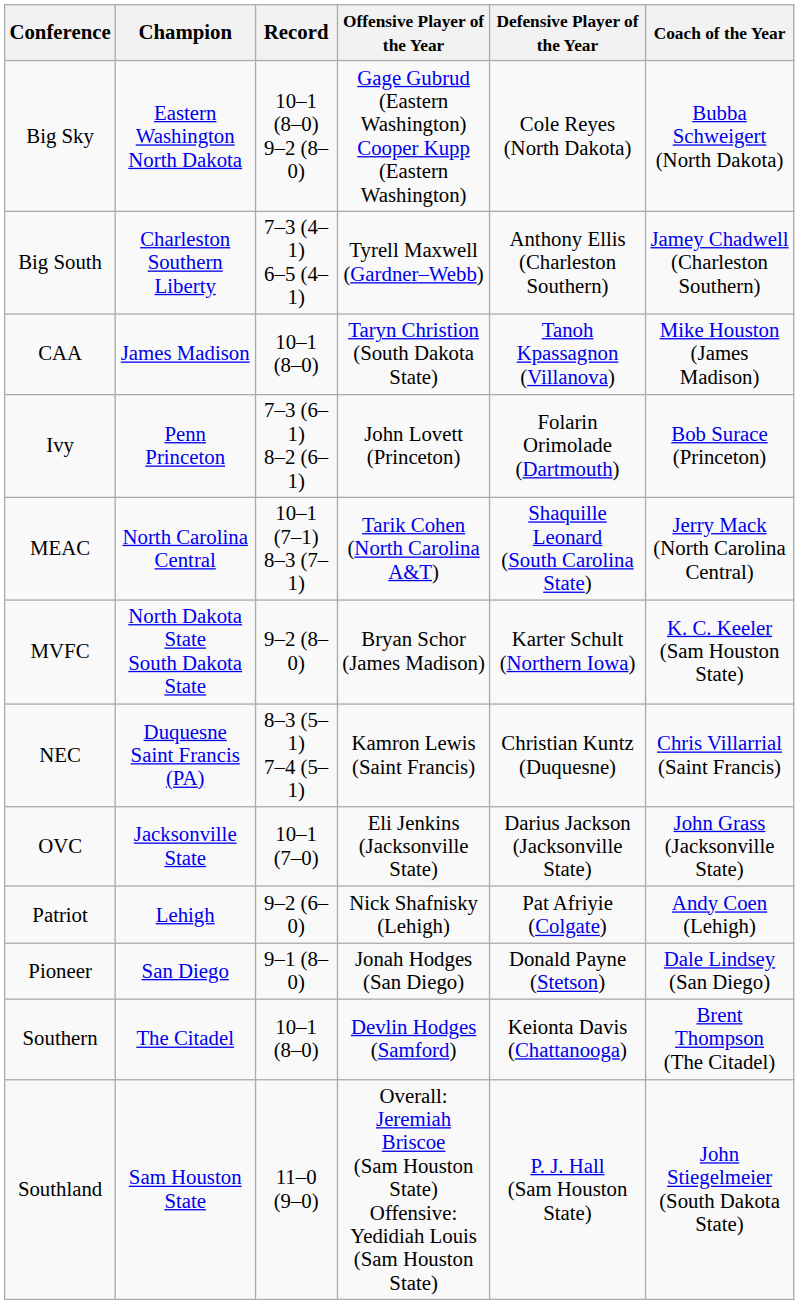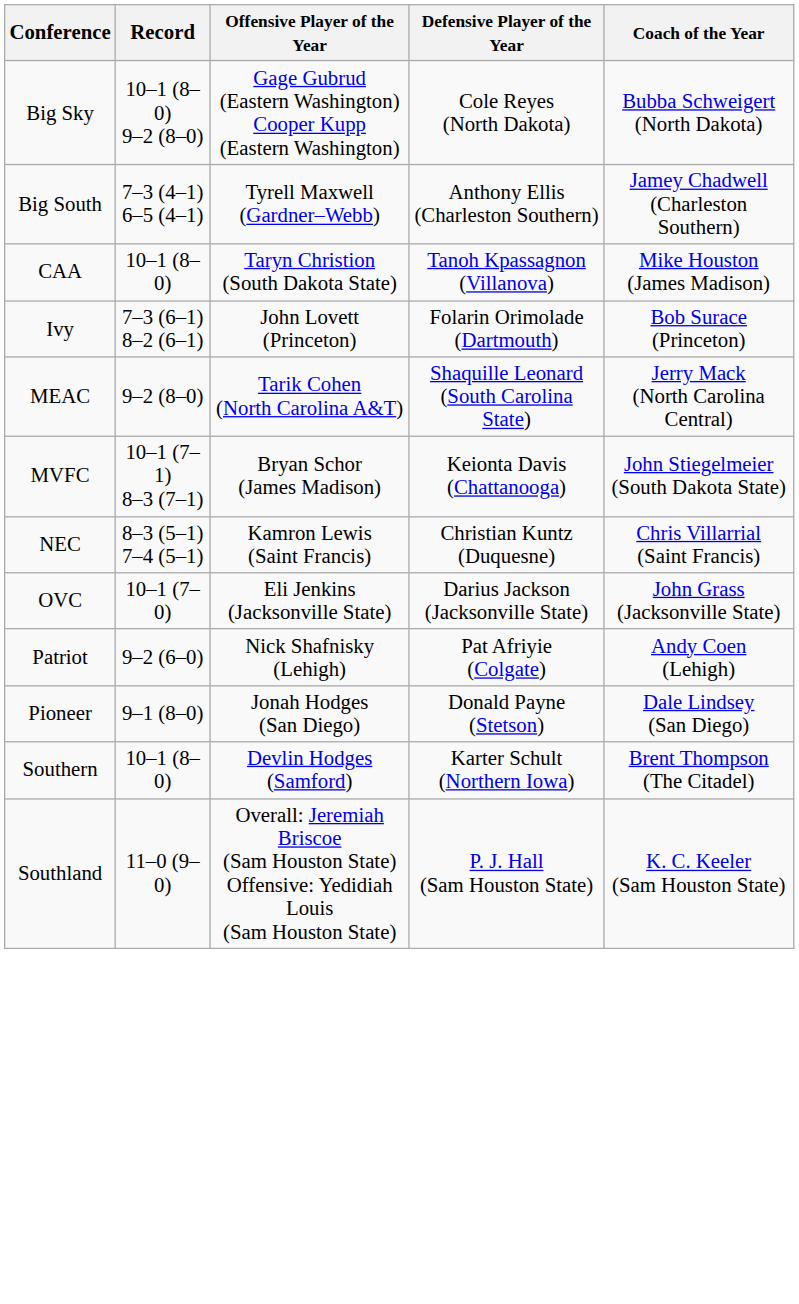- column: Champion | Eastern Washington North Dakota | Charleston Southern Liberty | James Madison | Penn Princeton | North Carolina Central | North Dakota State South Dakota State | Duquesne Saint Francis (PA) | Jacksonville State | Lehigh | San Diego | The Citadel | Sam Houston State
MEAC | Record: 10–1 (7–1) 8–3 (7–1) -> 9–2 (8–0)
MVFC | Record: 9–2 (8–0) -> 10–1 (7–1) 8–3 (7–1)
MVFC | Defensive Player of the Year: Karter Schult (Northern Iowa) -> Keionta Davis (Chattanooga)
MVFC | Coach of the Year: K. C. Keeler (Sam Houston State) -> John Stiegelmeier (South Dakota State)
Southern | Defensive Player of the Year: Keionta Davis (Chattanooga) -> Karter Schult (Northern Iowa)
Southland | Coach of the Year: John Stiegelmeier (South Dakota State) -> K. C. Keeler (Sam Houston State)
